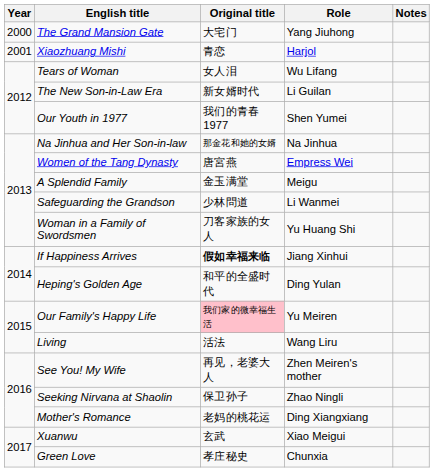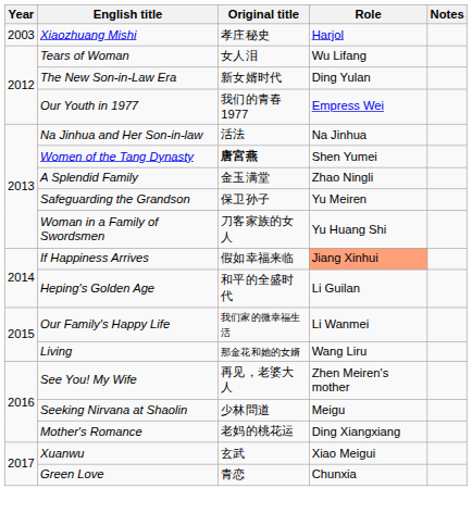- row: 2000 | The Grand Mansion Gate | 大宅门 | Yang Jiuhong
Xiaozhuang Mishi | Year: 2001 -> 2003
Xiaozhuang Mishi | Original title: 青恋 -> 孝庄秘史
The New Son-in-Law Era | Role: Li Guilan -> Ding Yulan
Our Youth in 1977 | Role: Shen Yumei -> Empress Wei
Na Jinhua and Her Son-in-law | Original title: 那金花和她的女婿 -> 活法
Women of the Tang Dynasty | Original title: normal -> bold
Women of the Tang Dynasty | Role: Empress Wei -> Shen Yumei
A Splendid Family | Role: Meigu -> Zhao Ningli
Safeguarding the Grandson | Original title: 少林問道 -> 保卫孙子
Safeguarding the Grandson | Role: Li Wanmei -> Yu Meiren
If Happiness Arrives | Original title: bold -> normal
If Happiness Arrives | Role: no background -> lightsalmon background
Heping's Golden Age | Role: Ding Yulan -> Li Guilan
Our Family's Happy Life | Original title: pink background -> no background
Our Family's Happy Life | Role: Yu Meiren -> Li Wanmei
Living | Original title: 活法 -> 那金花和她的女婿
Seeking Nirvana at Shaolin | Original title: 保卫孙子 -> 少林問道
Seeking Nirvana at Shaolin | Role: Zhao Ningli -> Meigu
Green Love | Original title: 孝庄秘史 -> 青恋
